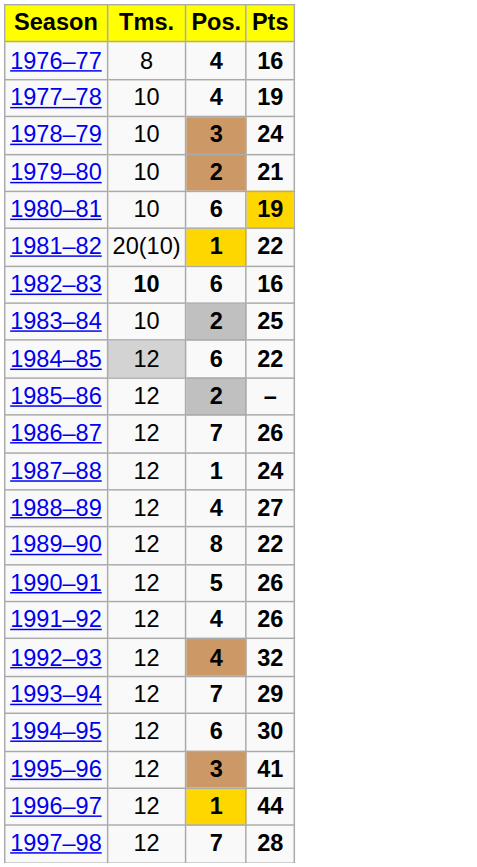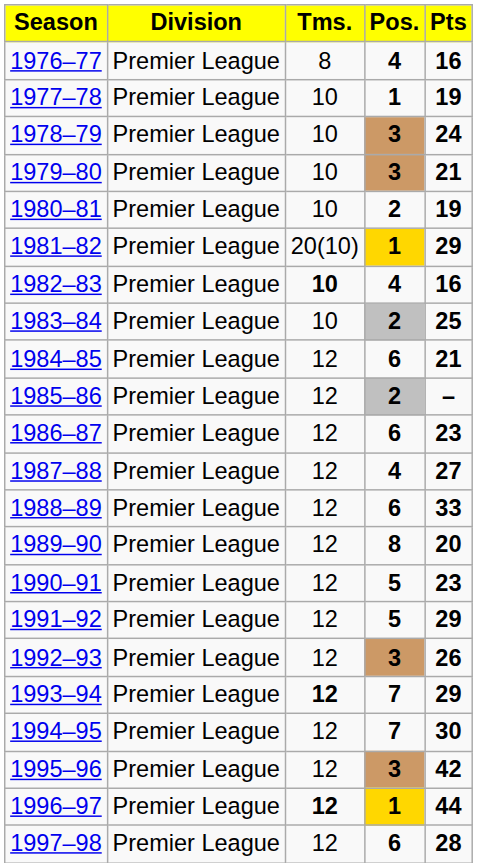+ column: Division | Premier League | Premier League | Premier League | Premier League | Premier League | Premier League | Premier League | Premier League | Premier League | Premier League | Premier League | Premier League | Premier League | Premier League | Premier League | Premier League | Premier League | Premier League | Premier League | Premier League | Premier League | Premier League
1977–78 | Pos.: 4 -> 1
1979–80 | Pos.: 2 -> 3
1980–81 | Pos.: 6 -> 2
1980–81 | Pts: gold background -> no background
1981–82 | Pts: 22 -> 29
1982–83 | Pos.: 6 -> 4
1984–85 | Tms.: lightgrey background -> no background
1984–85 | Pts: 22 -> 21
1986–87 | Pos.: 7 -> 6
1986–87 | Pts: 26 -> 23
1987–88 | Pos.: 1 -> 4
1987–88 | Pts: 24 -> 27
1988–89 | Pos.: 4 -> 6
1988–89 | Pts: 27 -> 33
1989–90 | Pts: 22 -> 20
1990–91 | Pts: 26 -> 23
1991–92 | Pos.: 4 -> 5
1991–92 | Pts: 26 -> 29
1992–93 | Pos.: 4 -> 3
1992–93 | Pts: 32 -> 26
1993–94 | Tms.: normal -> bold
1994–95 | Pos.: 6 -> 7
1995–96 | Pts: 41 -> 42
1996–97 | Tms.: normal -> bold
1997–98 | Pos.: 7 -> 6
